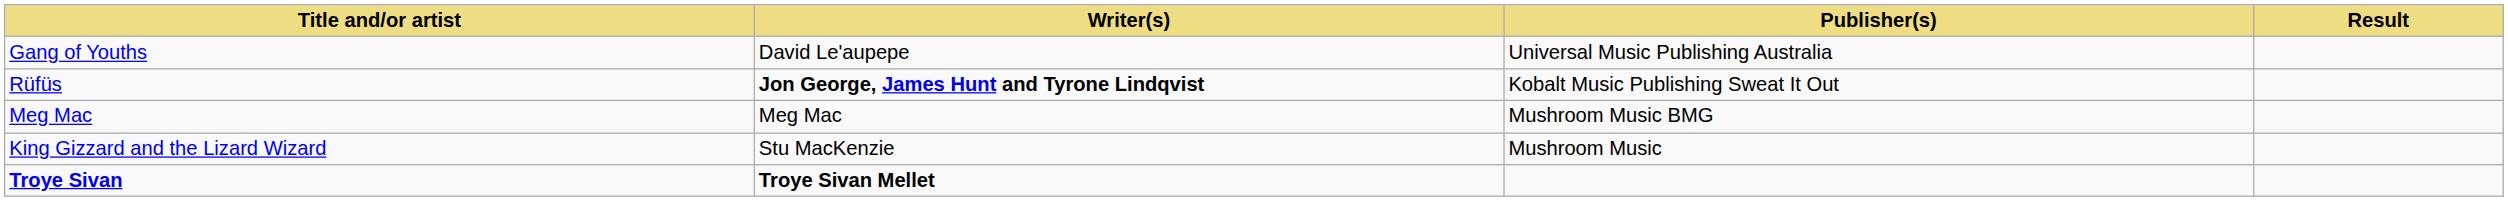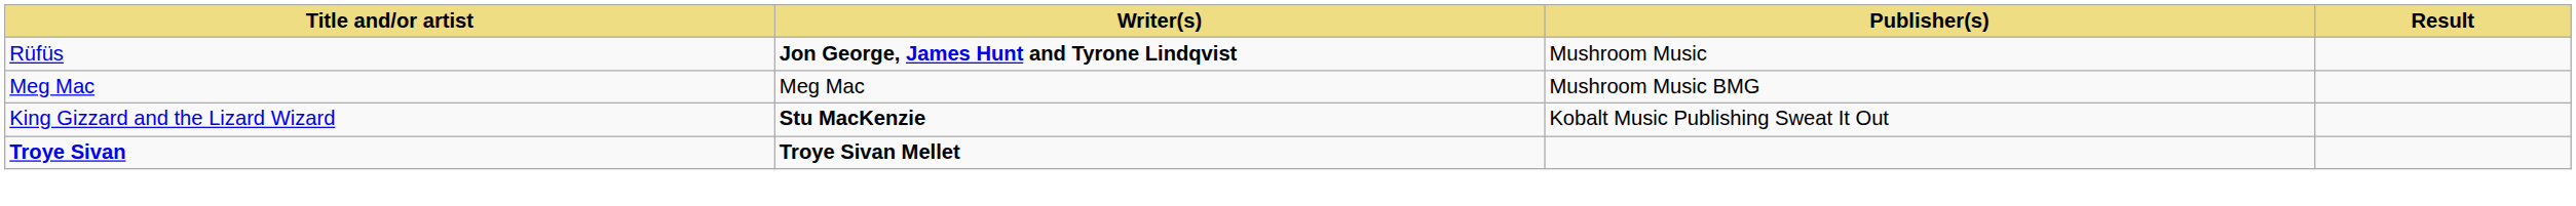- row: Gang of Youths | David Le'aupepe | Universal Music Publishing Australia
Rüfüs | Publisher(s): Kobalt Music Publishing Sweat It Out -> Mushroom Music
King Gizzard and the Lizard Wizard | Writer(s): normal -> bold
King Gizzard and the Lizard Wizard | Publisher(s): Mushroom Music -> Kobalt Music Publishing Sweat It Out
